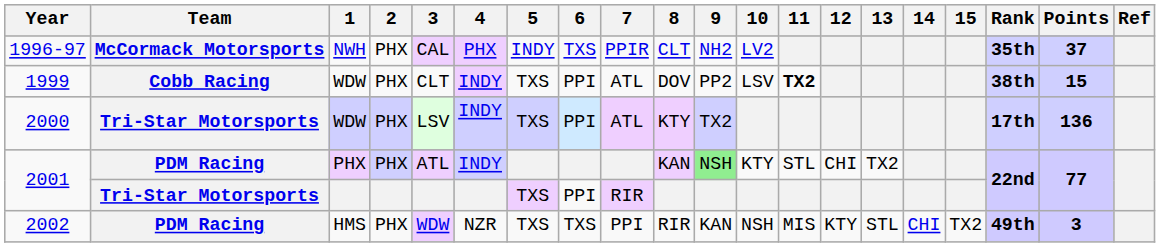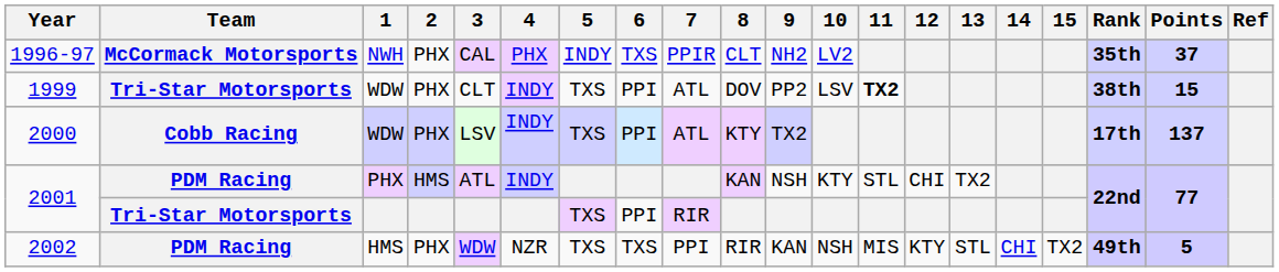1999 | Team: Cobb Racing -> Tri-Star Motorsports
2000 | Team: Tri-Star Motorsports -> Cobb Racing
2000 | Points: 136 -> 137
2001 / PHX | 2: PHX -> HMS
2001 / PHX | 9: lightgreen background -> no background
2002 | Points: 3 -> 5
